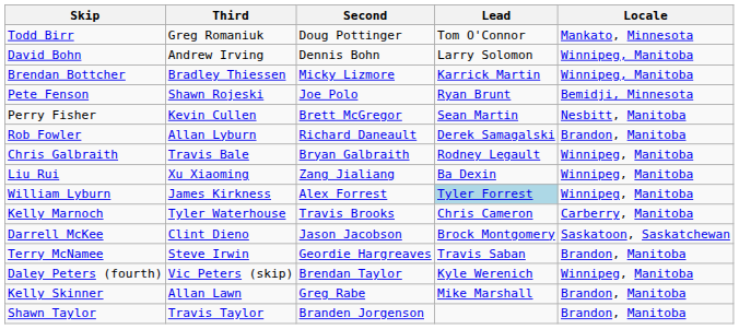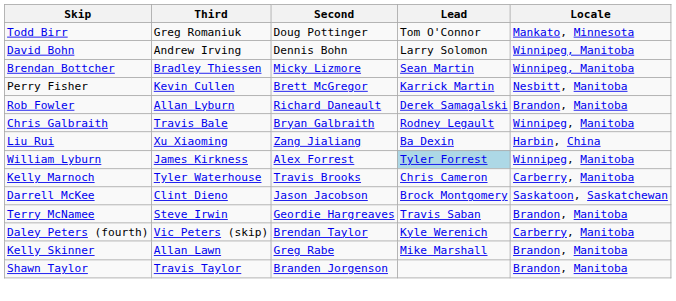Brendan Bottcher | Lead: Karrick Martin -> Sean Martin
- row: Pete Fenson | Shawn Rojeski | Joe Polo | Ryan Brunt | Bemidji, Minnesota
Perry Fisher | Lead: Sean Martin -> Karrick Martin
Liu Rui | Locale: Winnipeg, Manitoba -> Harbin, China
Daley Peters (fourth) | Locale: Winnipeg, Manitoba -> Carberry, Manitoba
